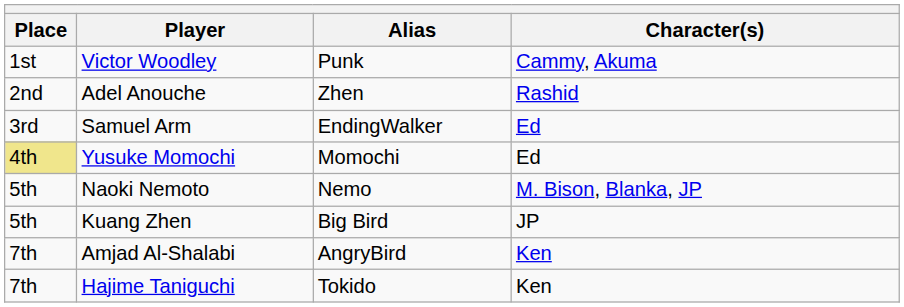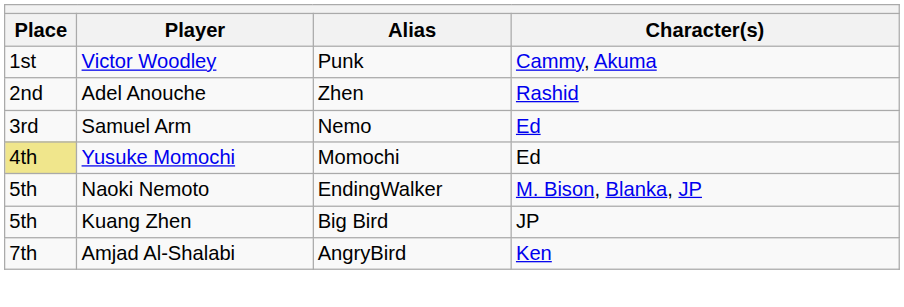Samuel Arm | Alias: EndingWalker -> Nemo
Naoki Nemoto | Alias: Nemo -> EndingWalker
- row: 7th | Hajime Taniguchi | Tokido | Ken
